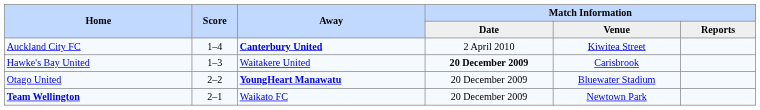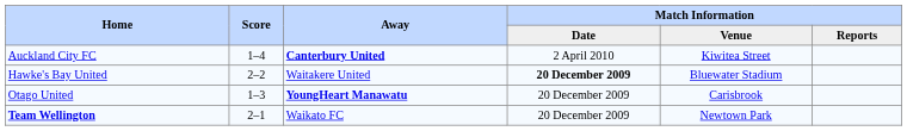Hawke's Bay United | Score: 1–3 -> 2–2
Hawke's Bay United | Match Information / Venue: Carisbrook -> Bluewater Stadium
Otago United | Score: 2–2 -> 1–3
Otago United | Match Information / Venue: Bluewater Stadium -> Carisbrook
